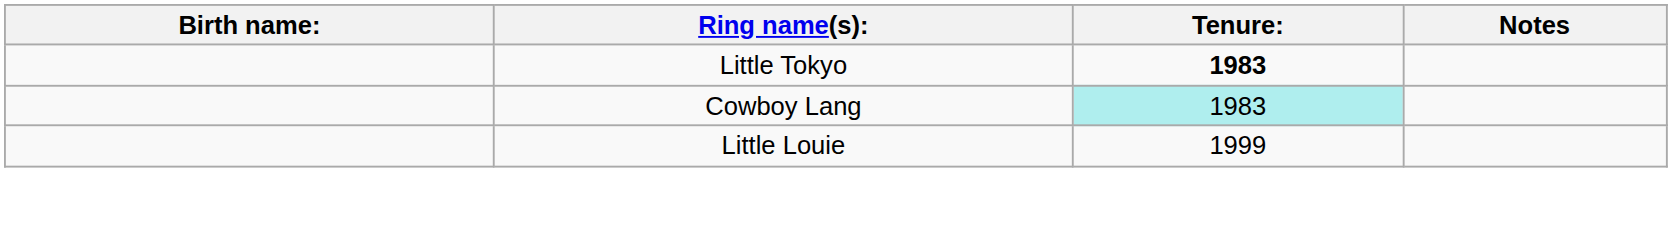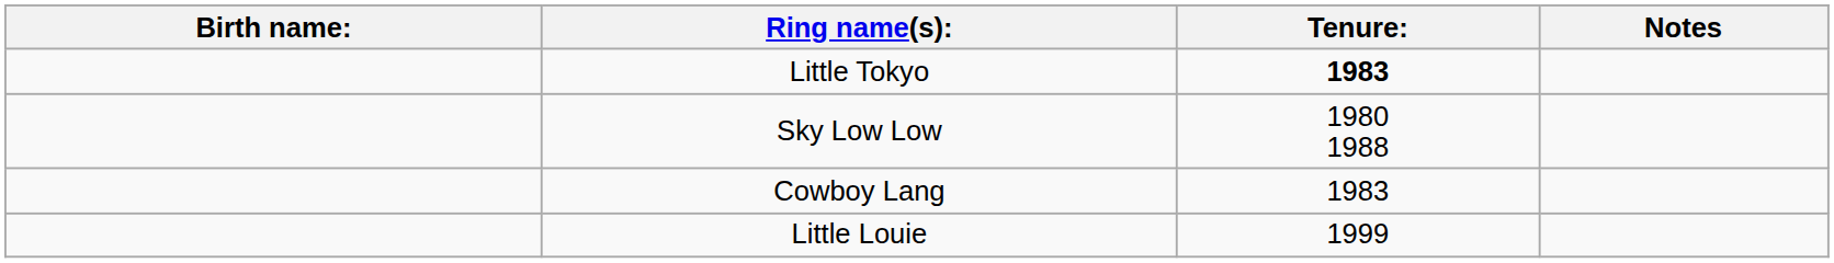+ row: Sky Low Low | 1980 1988
Cowboy Lang | Tenure:: paleturquoise background -> no background
